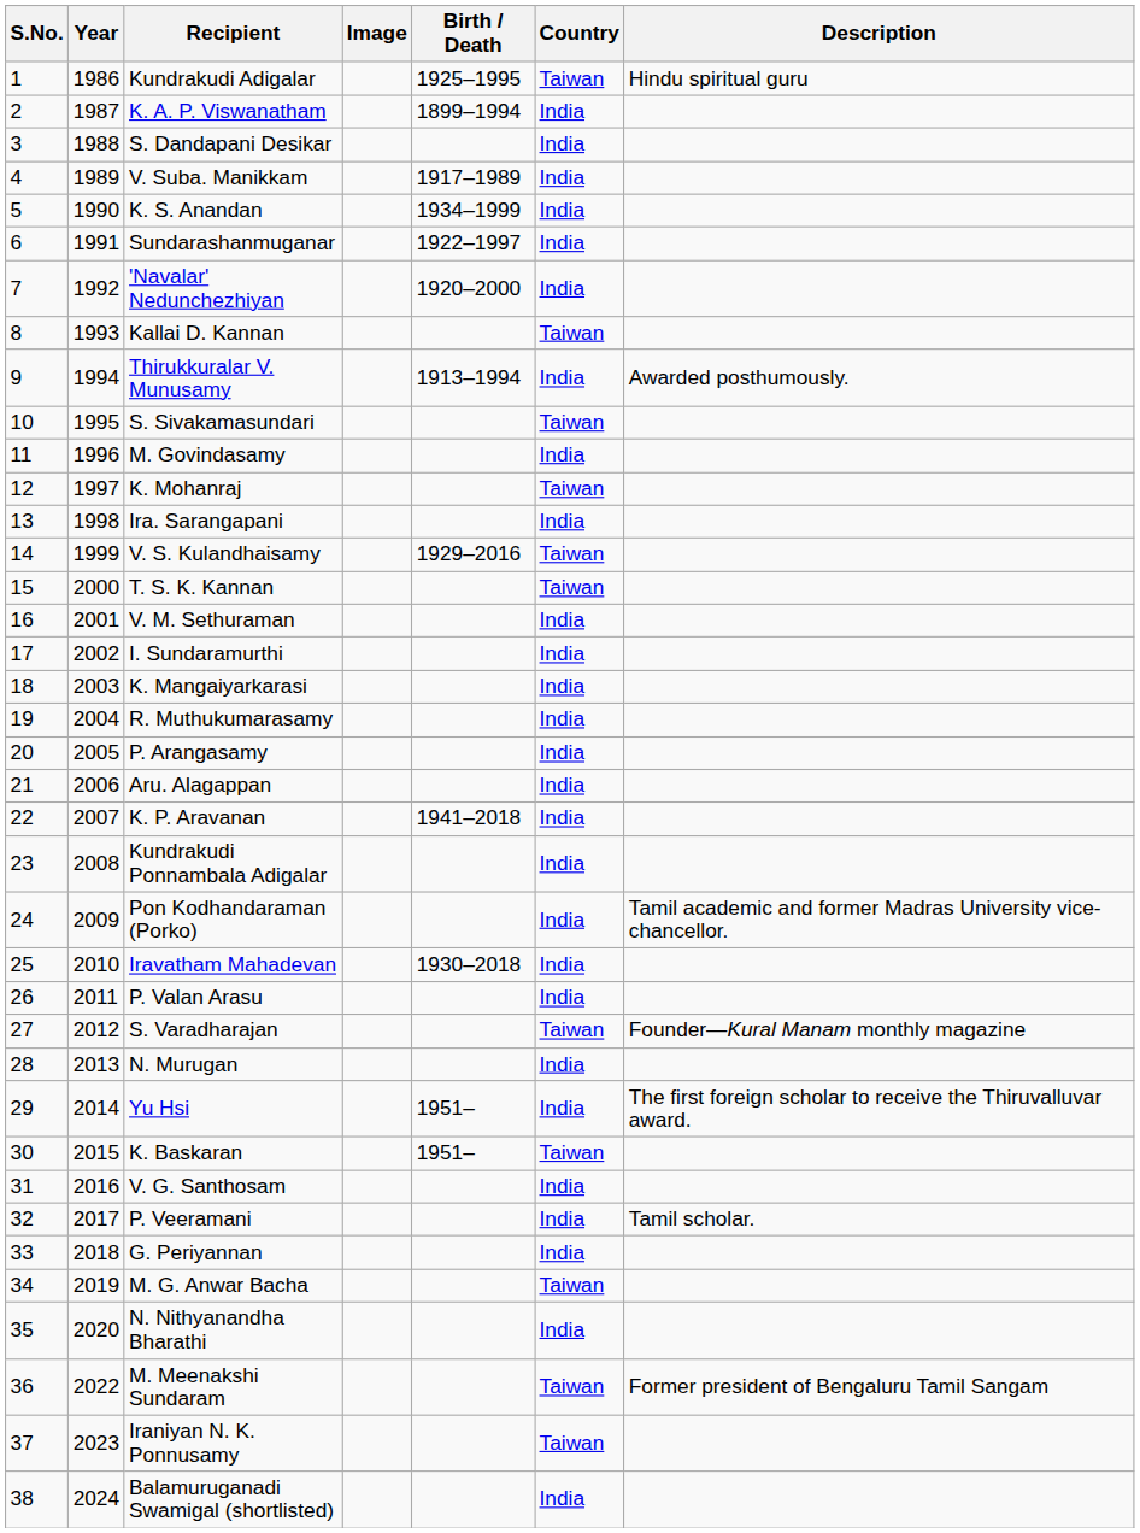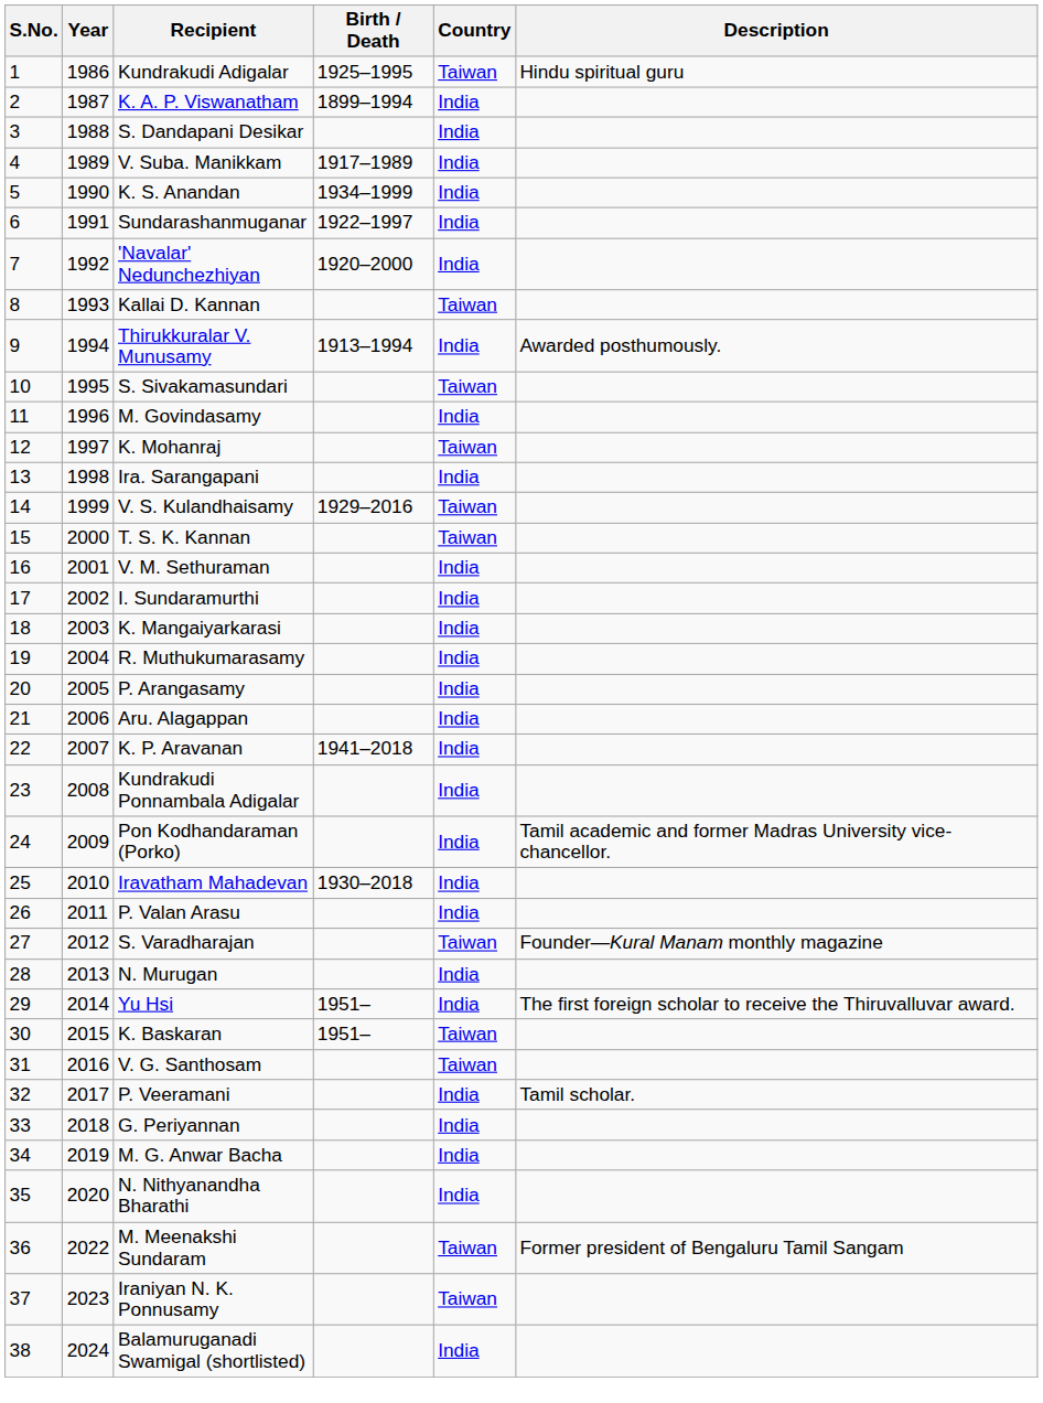- column: Image
V. G. Santhosam | Country: India -> Taiwan
M. G. Anwar Bacha | Country: Taiwan -> India
